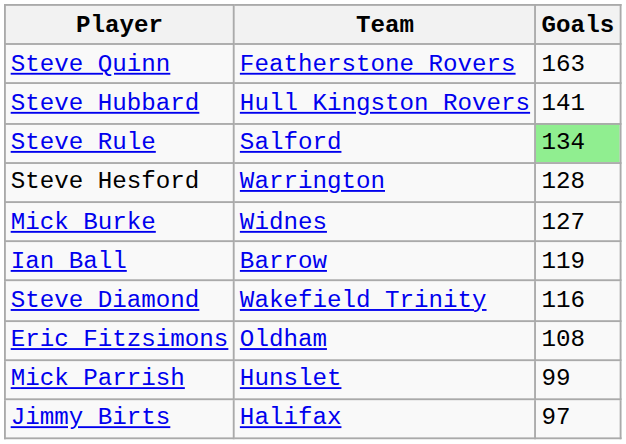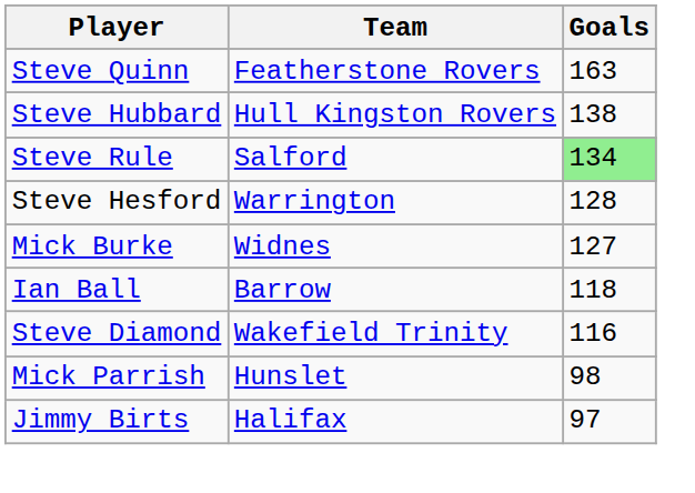Steve Hubbard | Goals: 141 -> 138
Ian Ball | Goals: 119 -> 118
- row: Eric Fitzsimons | Oldham | 108
Mick Parrish | Goals: 99 -> 98
